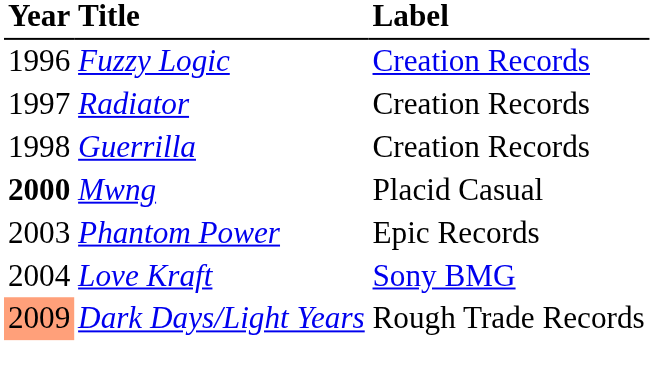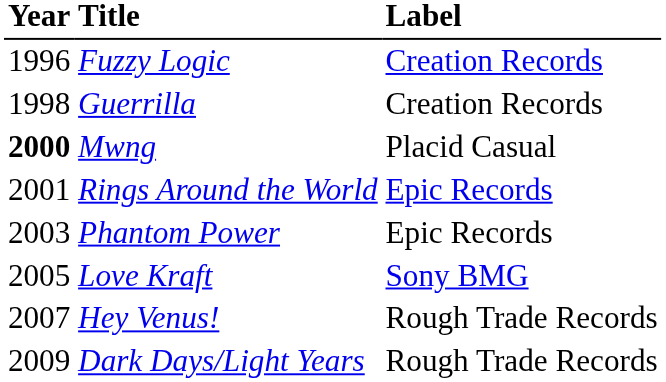- row: 1997 | Radiator | Creation Records
+ row: 2001 | Rings Around the World | Epic Records
Love Kraft | Year: 2004 -> 2005
+ row: 2007 | Hey Venus! | Rough Trade Records
Dark Days/Light Years | Year: lightsalmon background -> no background
